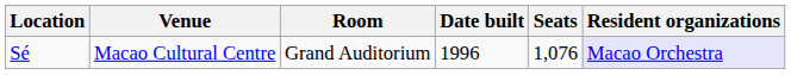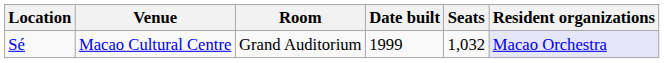Sé | Date built: 1996 -> 1999
Sé | Seats: 1,076 -> 1,032
